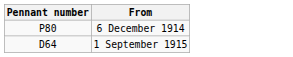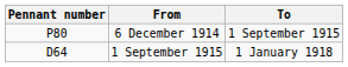+ column: To | 1 September 1915 | 1 January 1918
